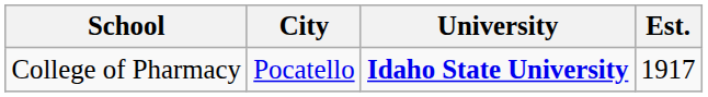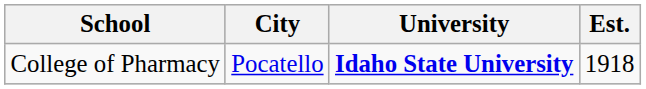College of Pharmacy | Est.: 1917 -> 1918
